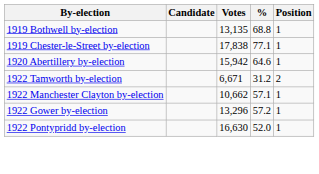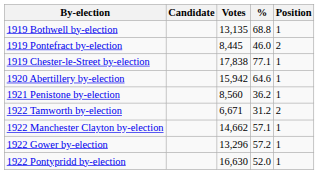+ row: 1919 Pontefract by-election | 8,445 | 46.0 | 2
+ row: 1921 Penistone by-election | 8,560 | 36.2 | 1
1922 Manchester Clayton by-election | Votes: 10,662 -> 14,662
